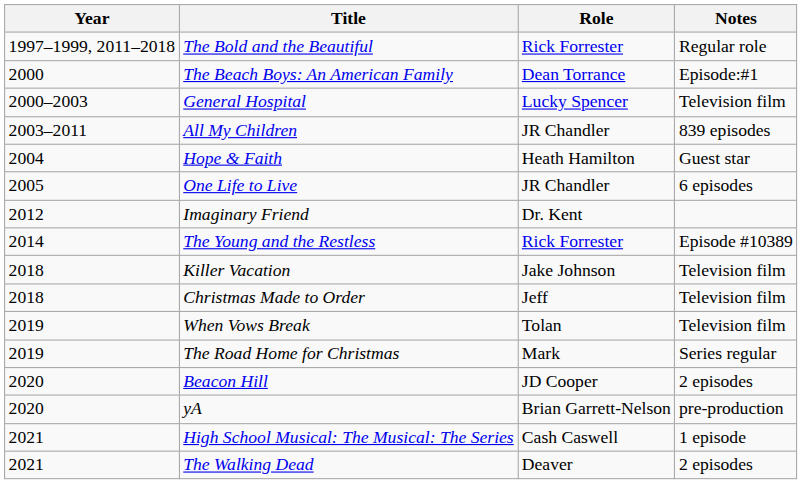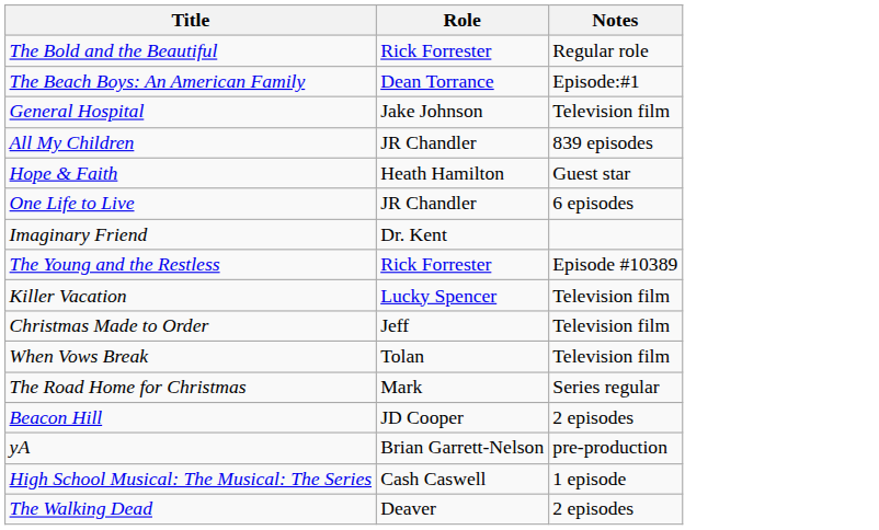- column: Year | 1997–1999, 2011–2018 | 2000 | 2000–2003 | 2003–2011 | 2004 | 2005 | 2012 | 2014 | 2018 | 2018 | 2019 | 2019 | 2020 | 2020 | 2021 | 2021
General Hospital | Role: Lucky Spencer -> Jake Johnson
Killer Vacation | Role: Jake Johnson -> Lucky Spencer
